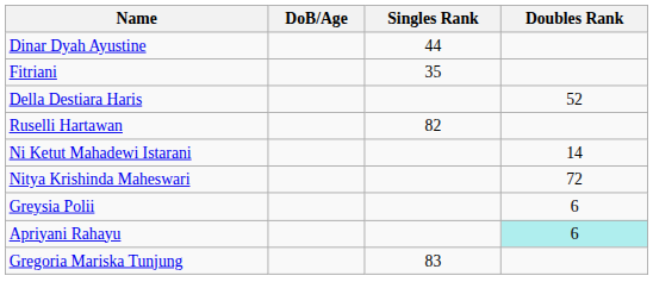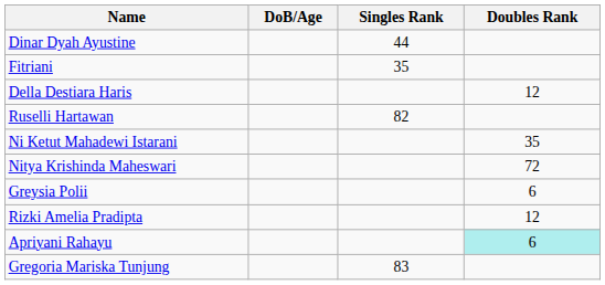Della Destiara Haris | Doubles Rank: 52 -> 12
Ni Ketut Mahadewi Istarani | Doubles Rank: 14 -> 35
+ row: Rizki Amelia Pradipta | 12
